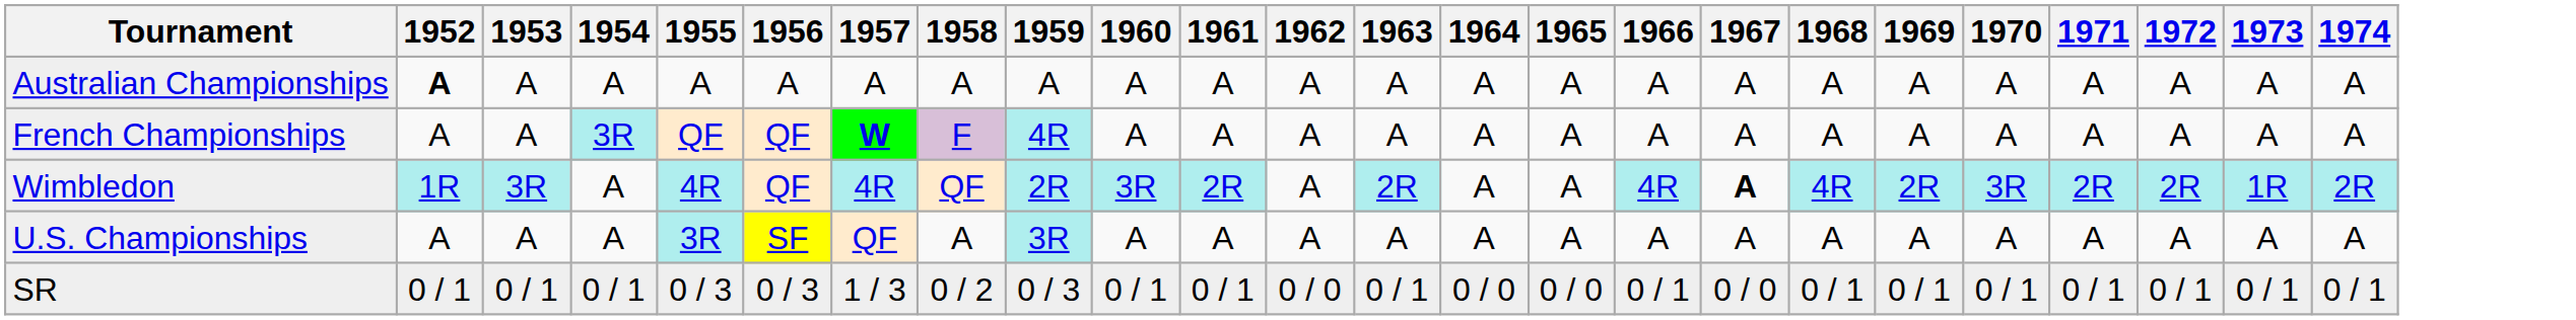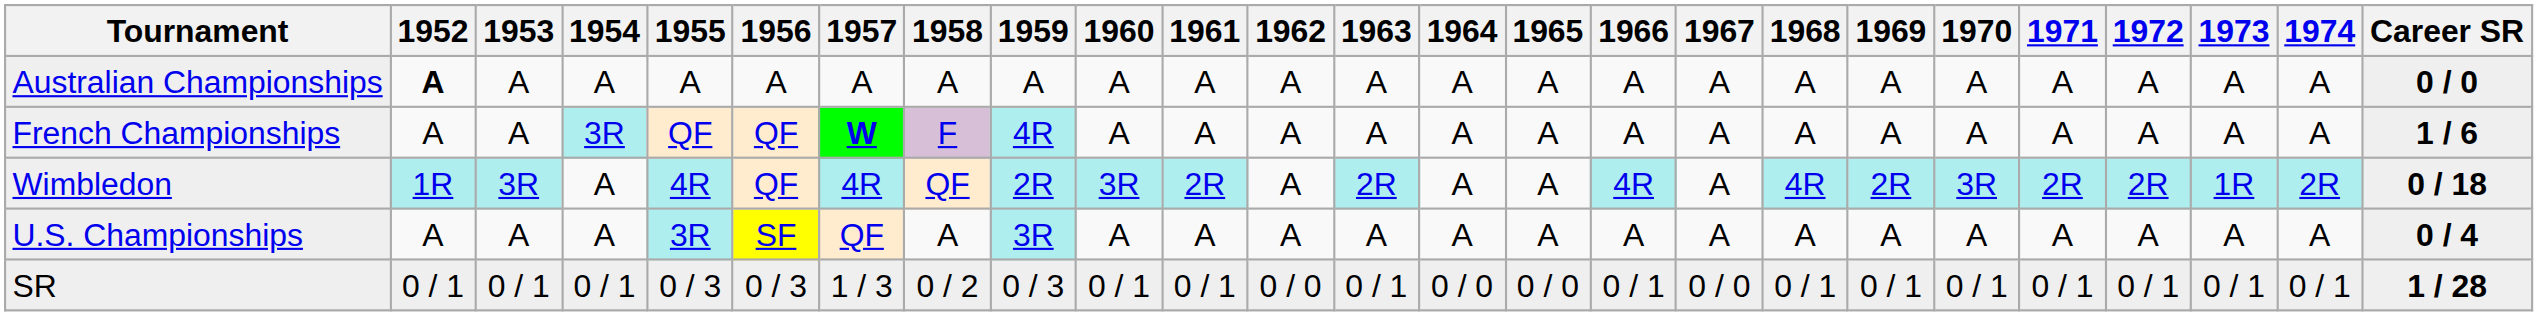+ column: Career SR | 0 / 0 | 1 / 6 | 0 / 18 | 0 / 4 | 1 / 28
Wimbledon | 1967: bold -> normal
